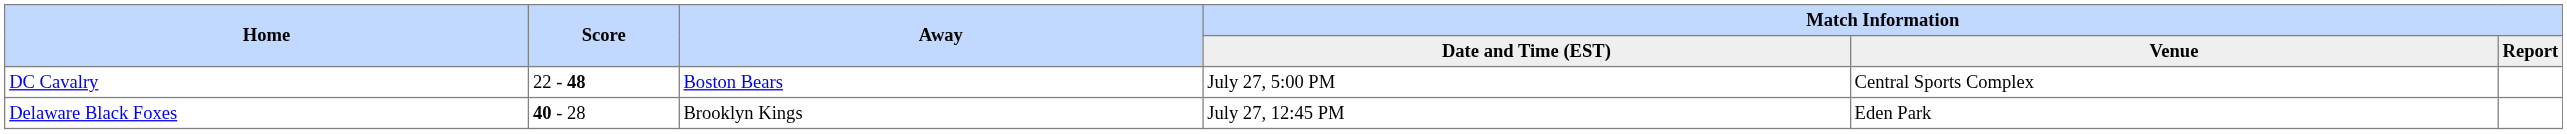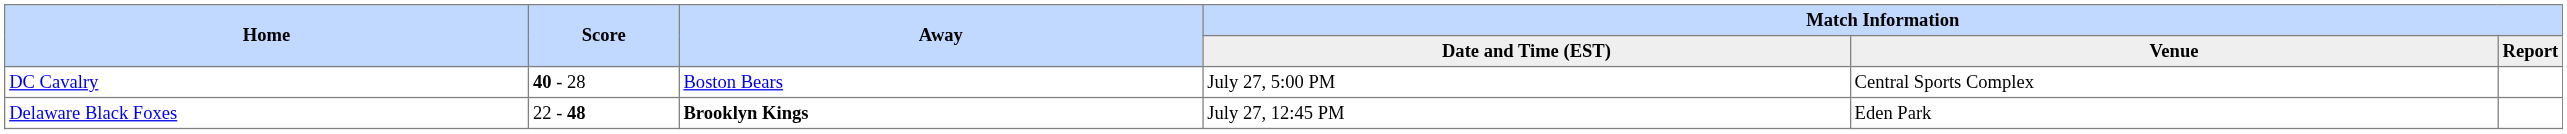DC Cavalry | Score: 22 - 48 -> 40 - 28
Delaware Black Foxes | Score: 40 - 28 -> 22 - 48
Delaware Black Foxes | Away: normal -> bold
